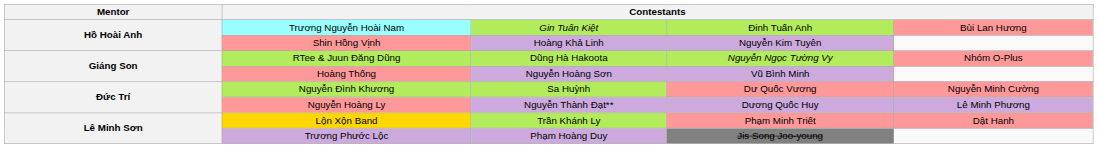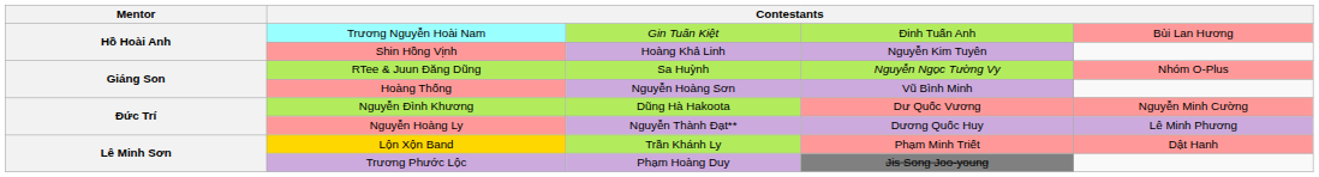RTee & Juun Đăng Dũng | column 3: Dũng Hà Hakoota -> Sa Huỳnh
Nguyễn Đình Khương | column 3: Sa Huỳnh -> Dũng Hà Hakoota
